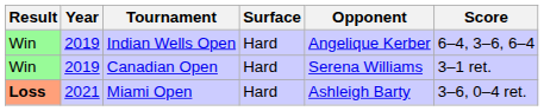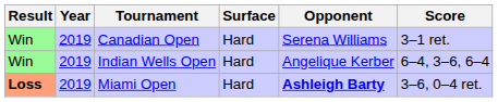rows swapped: Indian Wells Open <-> Canadian Open
Miami Open | Year: 2021 -> 2019
Miami Open | Opponent: normal -> bold
